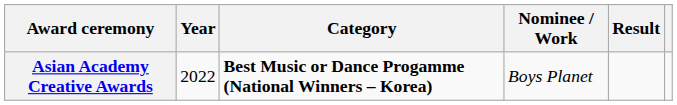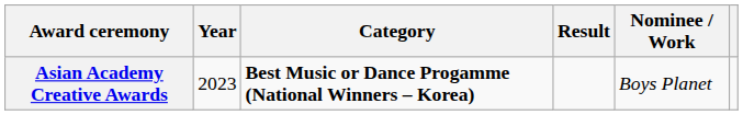columns swapped: Nominee / Work <-> Result
Asian Academy Creative Awards | Year: 2022 -> 2023
